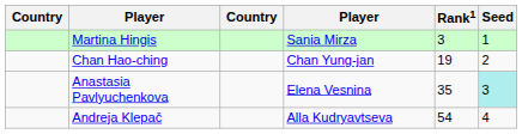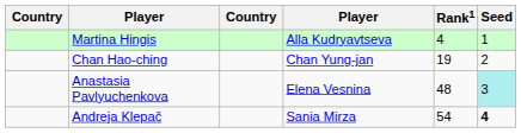Martina Hingis | column 4: Sania Mirza -> Alla Kudryavtseva
Martina Hingis | Rank1: 3 -> 4
Anastasia Pavlyuchenkova | Rank1: 35 -> 48
Andreja Klepač | column 4: Alla Kudryavtseva -> Sania Mirza
Andreja Klepač | Seed: normal -> bold
